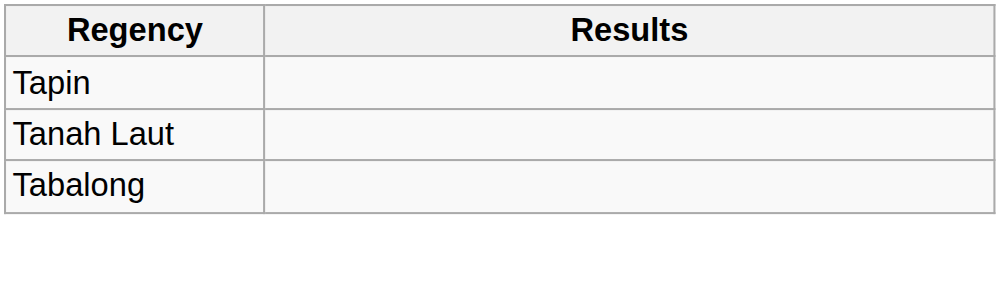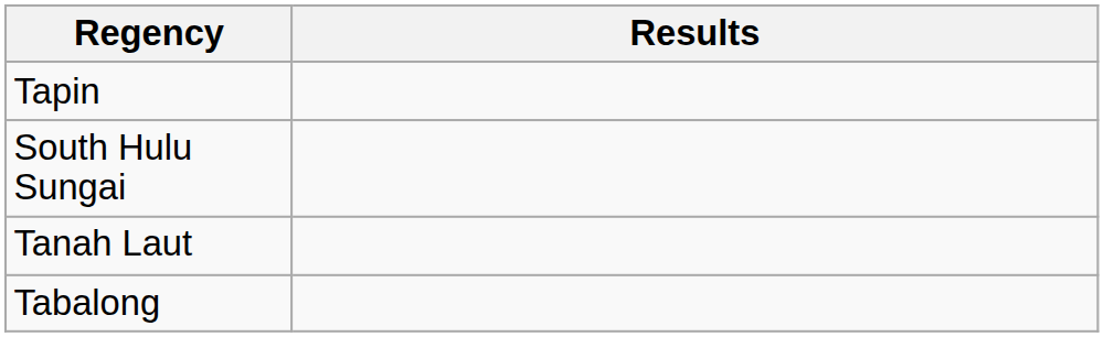+ row: South Hulu Sungai
